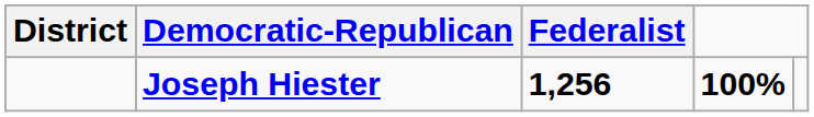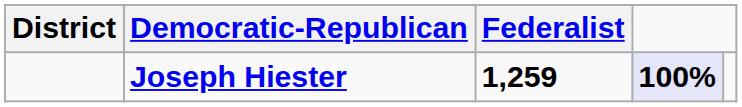Joseph Hiester | Federalist: 1,256 -> 1,259
Joseph Hiester | column 4: no background -> lavender background
